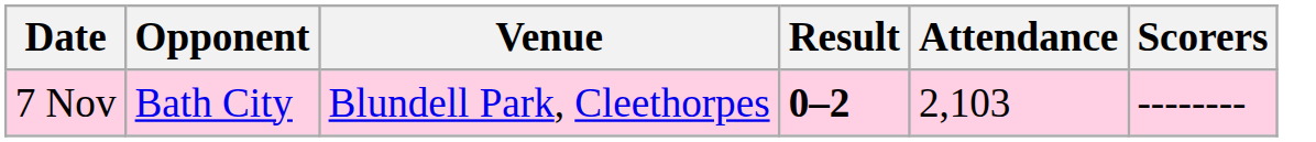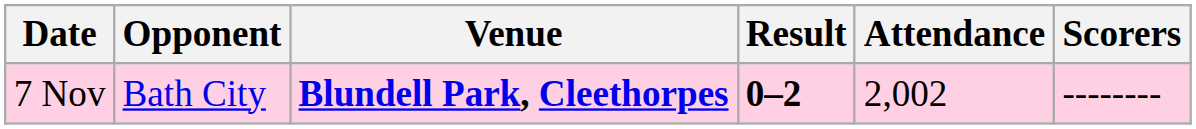7 Nov | Venue: normal -> bold
7 Nov | Attendance: 2,103 -> 2,002
